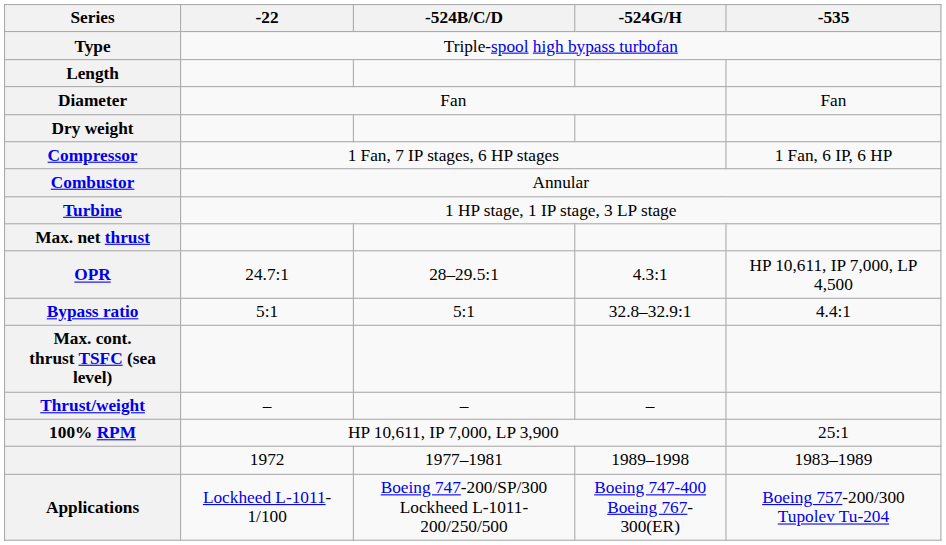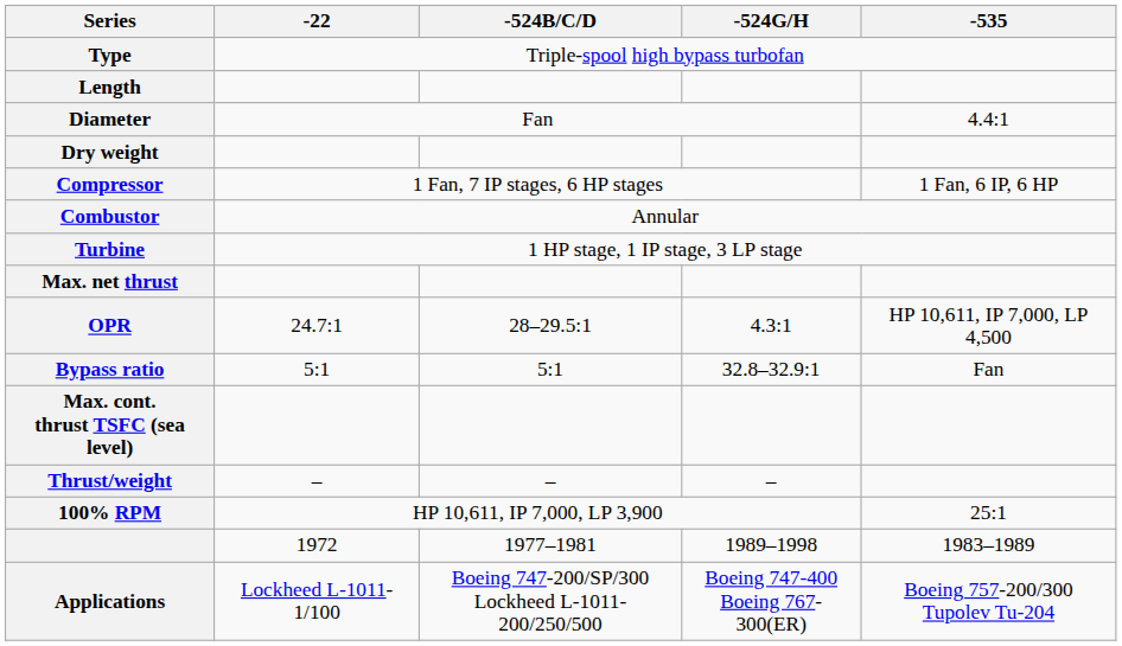Diameter | -535: Fan -> 4.4:1
Bypass ratio | -535: 4.4:1 -> Fan
